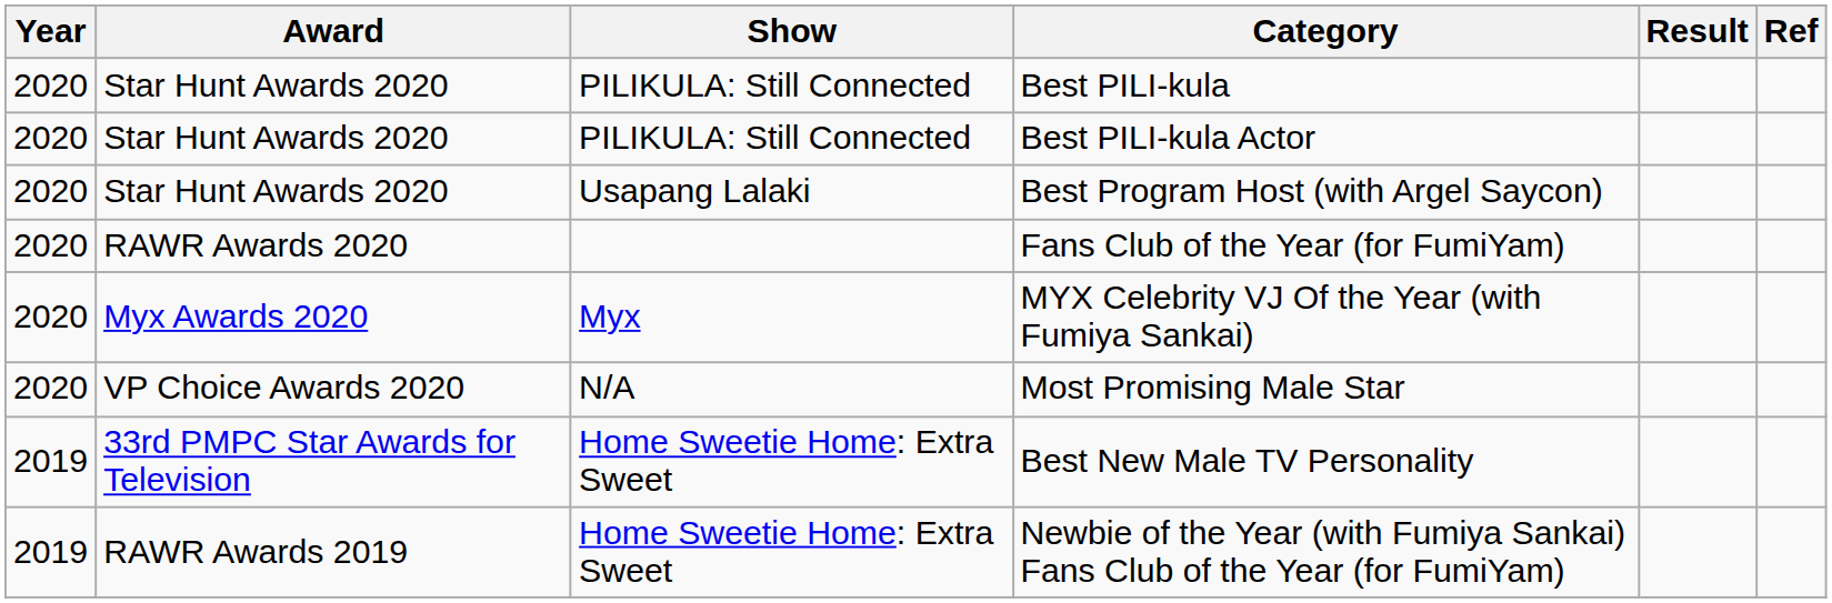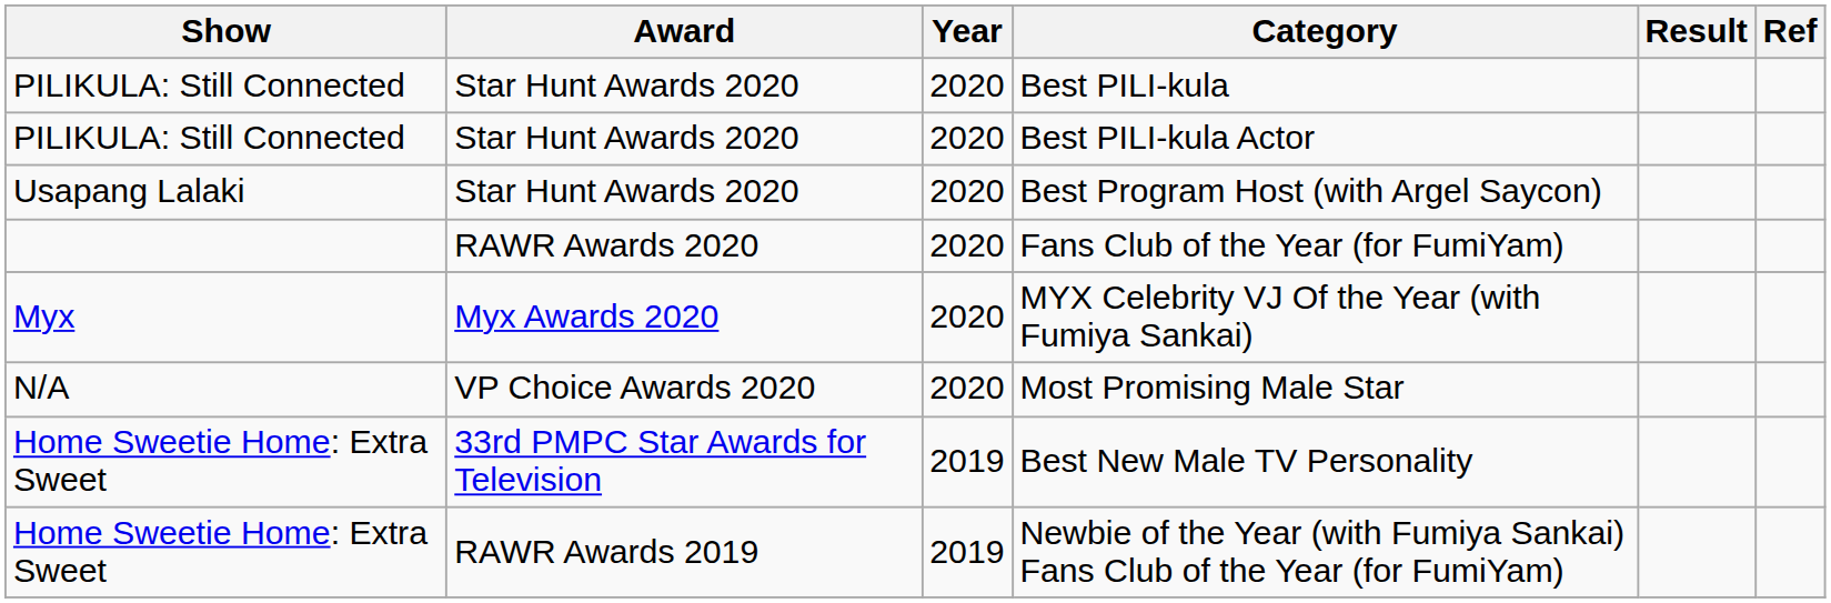columns swapped: Year <-> Show
